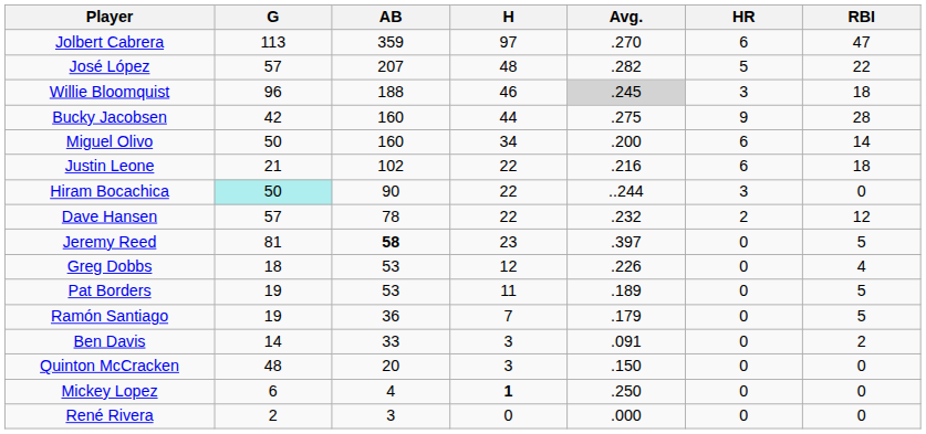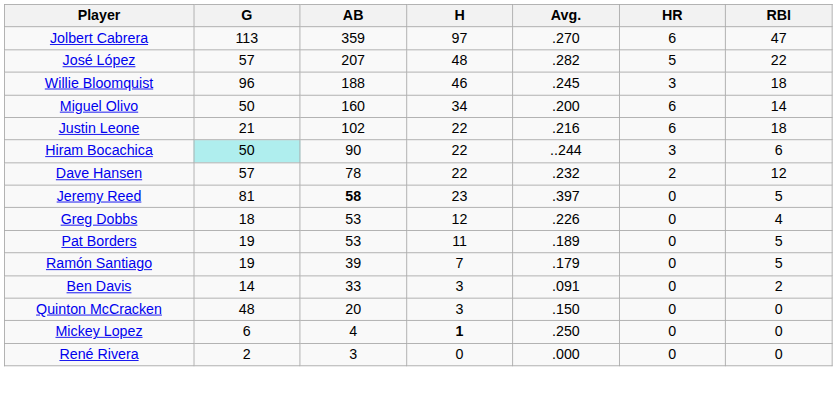Willie Bloomquist | Avg.: lightgrey background -> no background
- row: Bucky Jacobsen | 42 | 160 | 44 | .275 | 9 | 28
Hiram Bocachica | RBI: 0 -> 6
Ramón Santiago | AB: 36 -> 39
